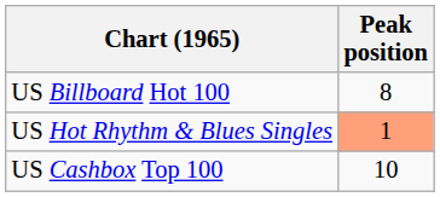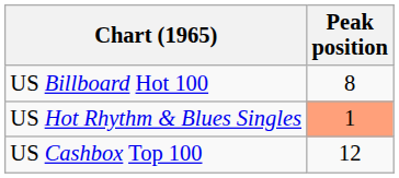US Cashbox Top 100 | Peak position: 10 -> 12
